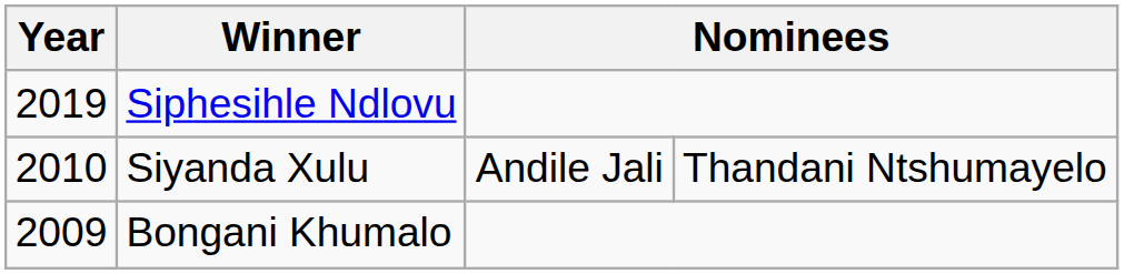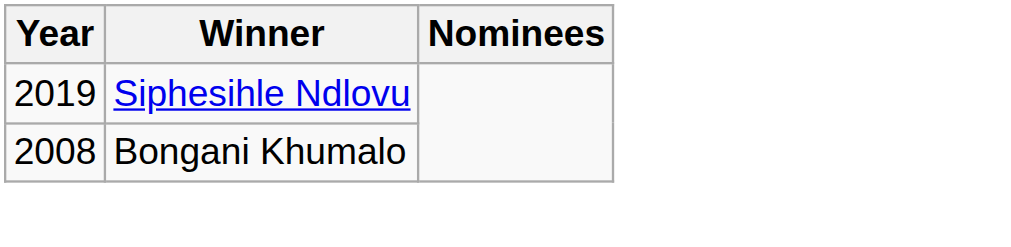- row: 2010 | Siyanda Xulu | Andile Jali | Thandani Ntshumayelo
Bongani Khumalo | Year: 2009 -> 2008
